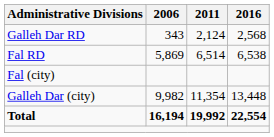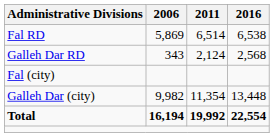rows swapped: Fal RD <-> Galleh Dar RD
